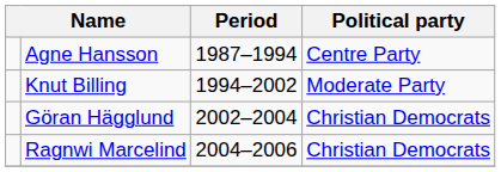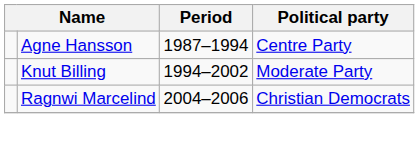- row: Göran Hägglund | 2002–2004 | Christian Democrats
